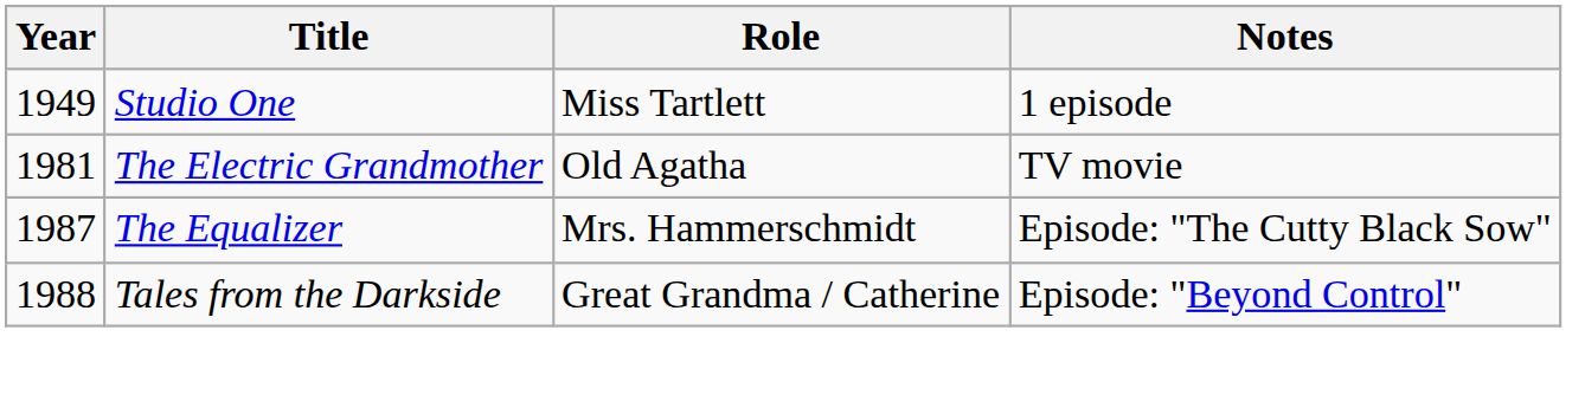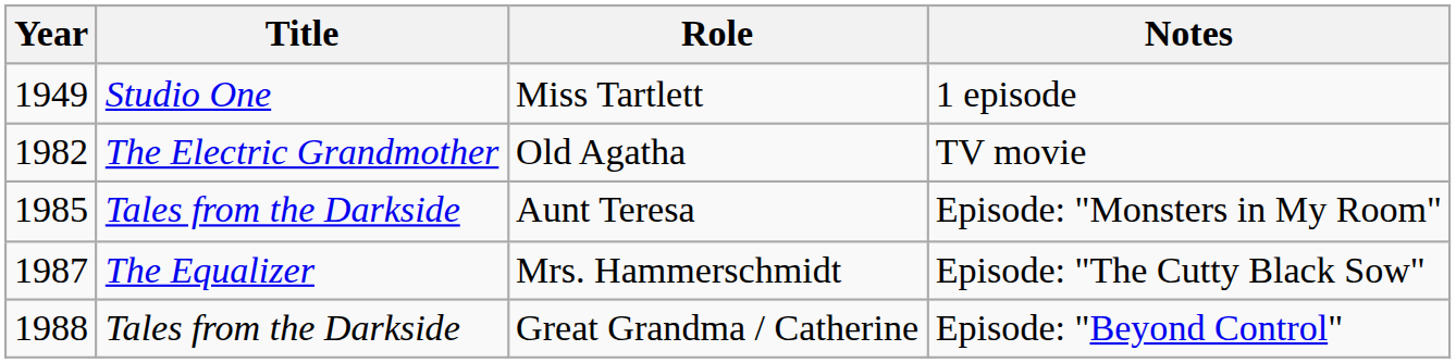Old Agatha | Year: 1981 -> 1982
+ row: 1985 | Tales from the Darkside | Aunt Teresa | Episode: "Monsters in My Room"
